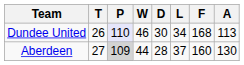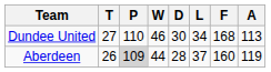Dundee United | T: 26 -> 27
Dundee United | P: lavender background -> no background
Aberdeen | T: 27 -> 26
Aberdeen | A: 130 -> 119
